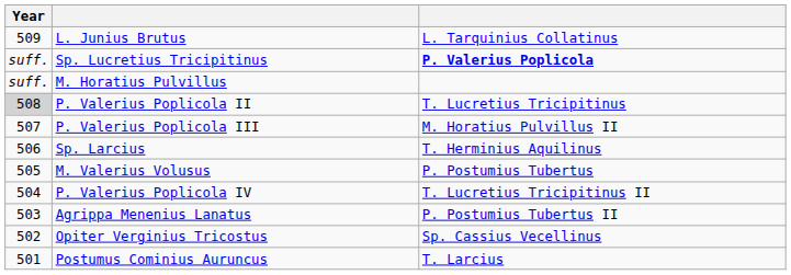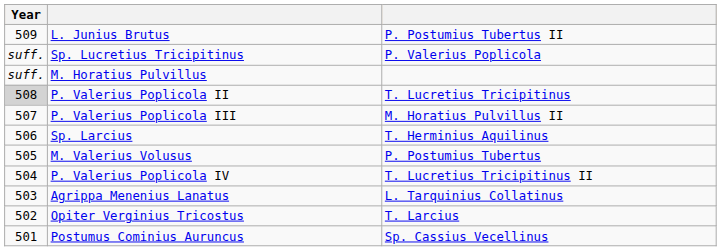L. Junius Brutus | column 3: L. Tarquinius Collatinus -> P. Postumius Tubertus II
Sp. Lucretius Tricipitinus | column 3: bold -> normal
Agrippa Menenius Lanatus | column 3: P. Postumius Tubertus II -> L. Tarquinius Collatinus
Opiter Verginius Tricostus | column 3: Sp. Cassius Vecellinus -> T. Larcius
Postumus Cominius Auruncus | column 3: T. Larcius -> Sp. Cassius Vecellinus
